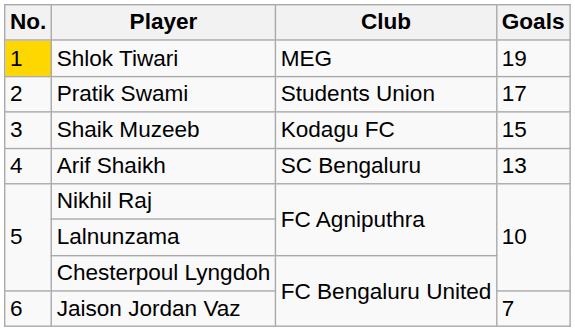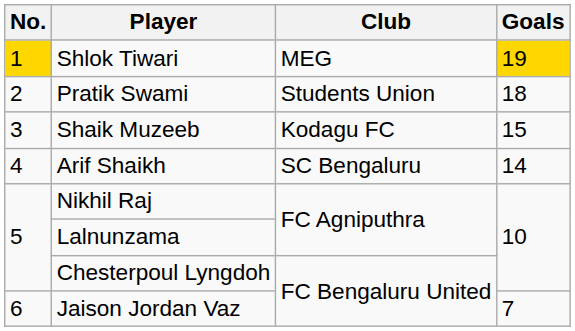Shlok Tiwari | Goals: no background -> gold background
Pratik Swami | Goals: 17 -> 18
Arif Shaikh | Goals: 13 -> 14
